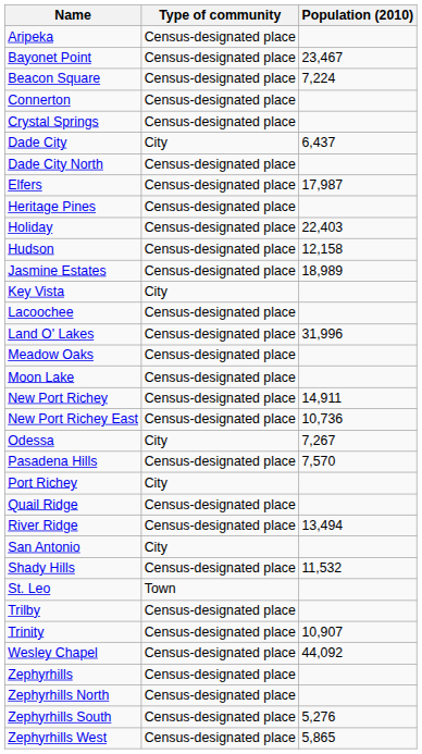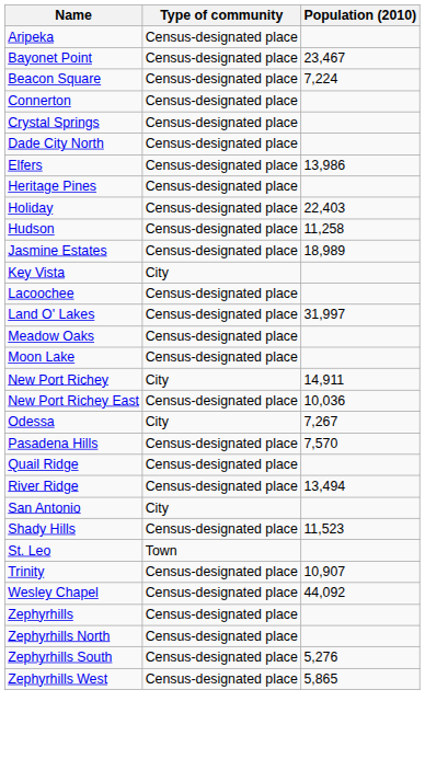- row: Dade City | City | 6,437
Elfers | Population (2010): 17,987 -> 13,986
Hudson | Population (2010): 12,158 -> 11,258
Land O' Lakes | Population (2010): 31,996 -> 31,997
New Port Richey | Type of community: Census-designated place -> City
New Port Richey East | Population (2010): 10,736 -> 10,036
- row: Port Richey | City
Shady Hills | Population (2010): 11,532 -> 11,523
- row: Trilby | Census-designated place
